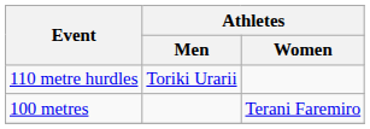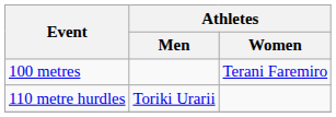rows swapped: 100 metres <-> 110 metre hurdles
